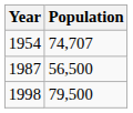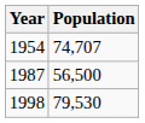1998 | Population: 79,500 -> 79,530
